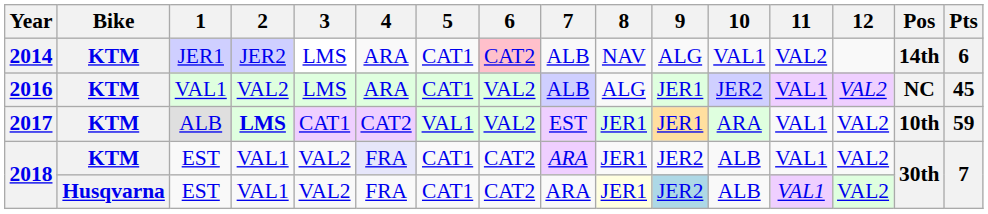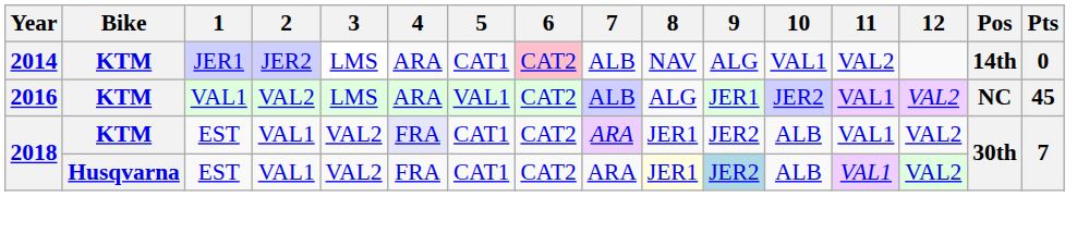2014 | Pts: 6 -> 0
2016 | 5: CAT1 -> VAL1
2016 | 6: VAL2 -> CAT2
- row: 2017 | KTM | ALB | LMS | CAT1 | CAT2 | VAL1 | VAL2 | EST | JER1 | JER1 | ARA | VAL1 | VAL2 | 10th | 59
